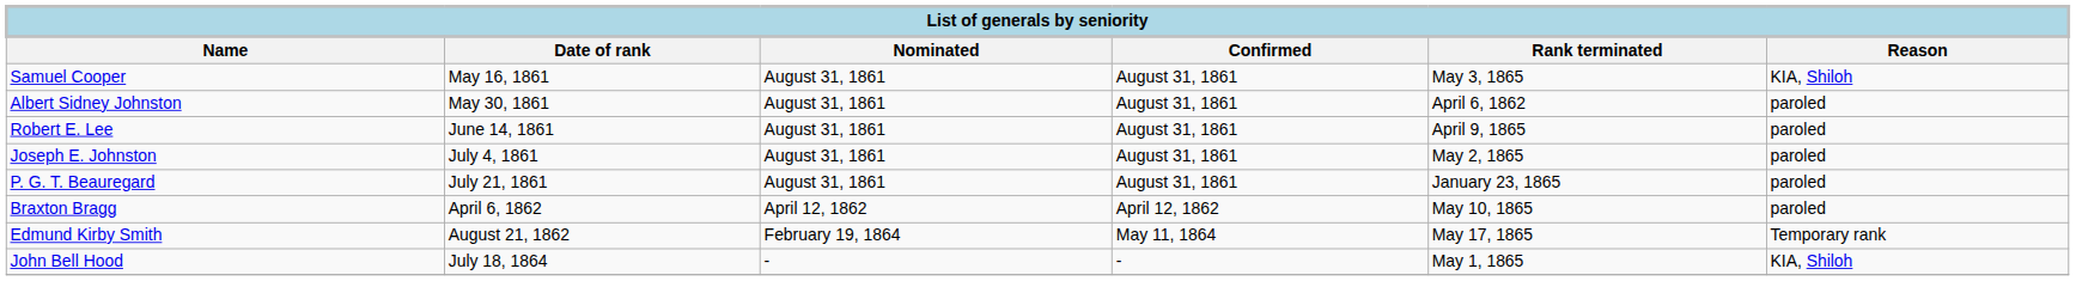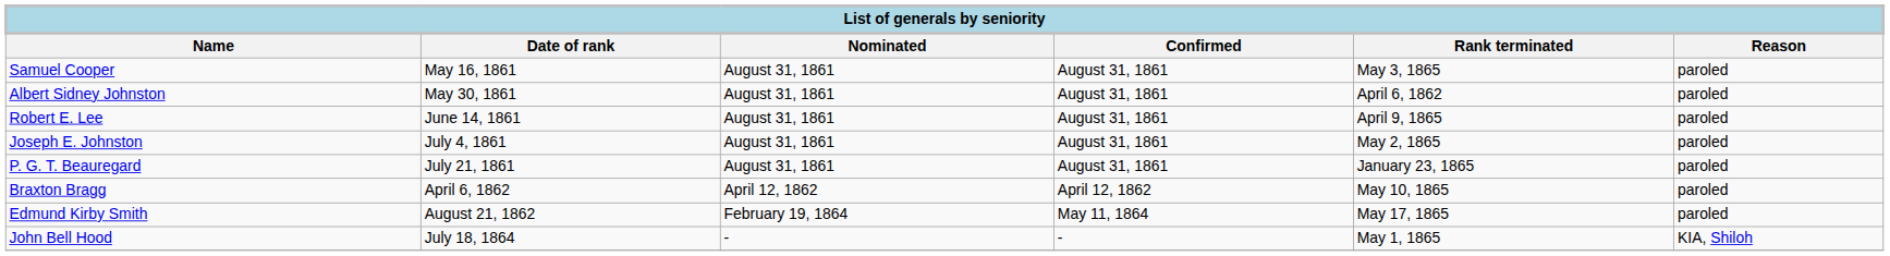Samuel Cooper | Reason: KIA, Shiloh -> paroled
Edmund Kirby Smith | Reason: Temporary rank -> paroled
